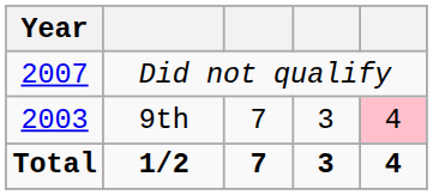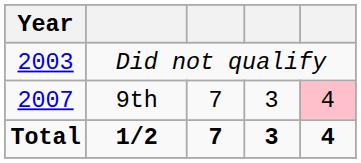Did not qualify | Year: 2007 -> 2003
9th | Year: 2003 -> 2007
